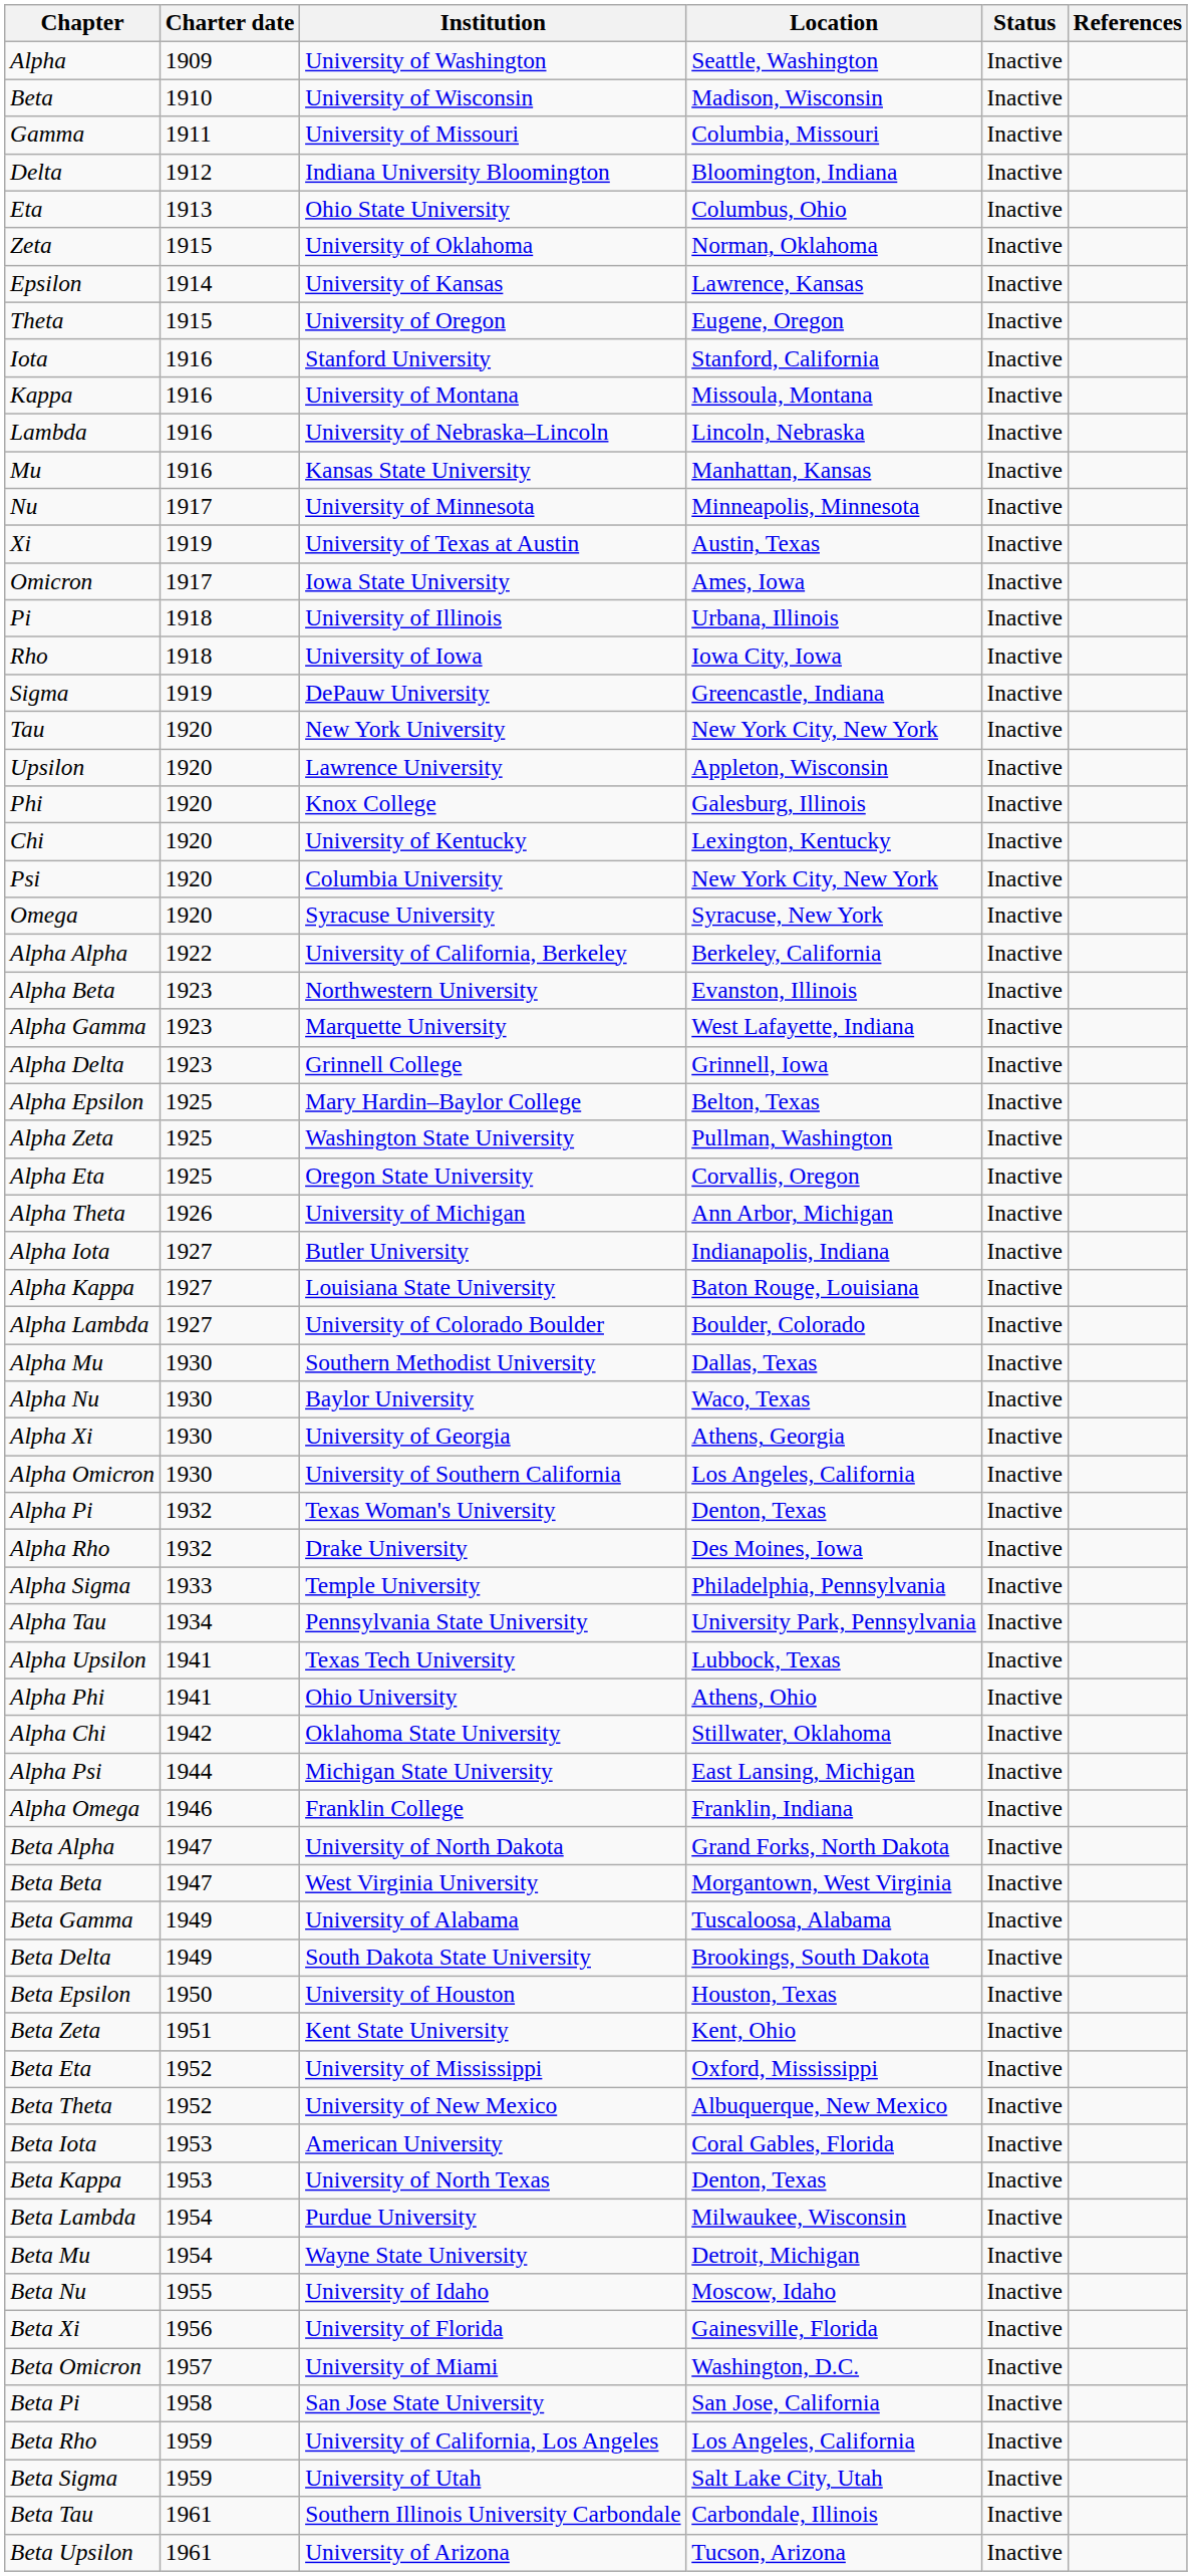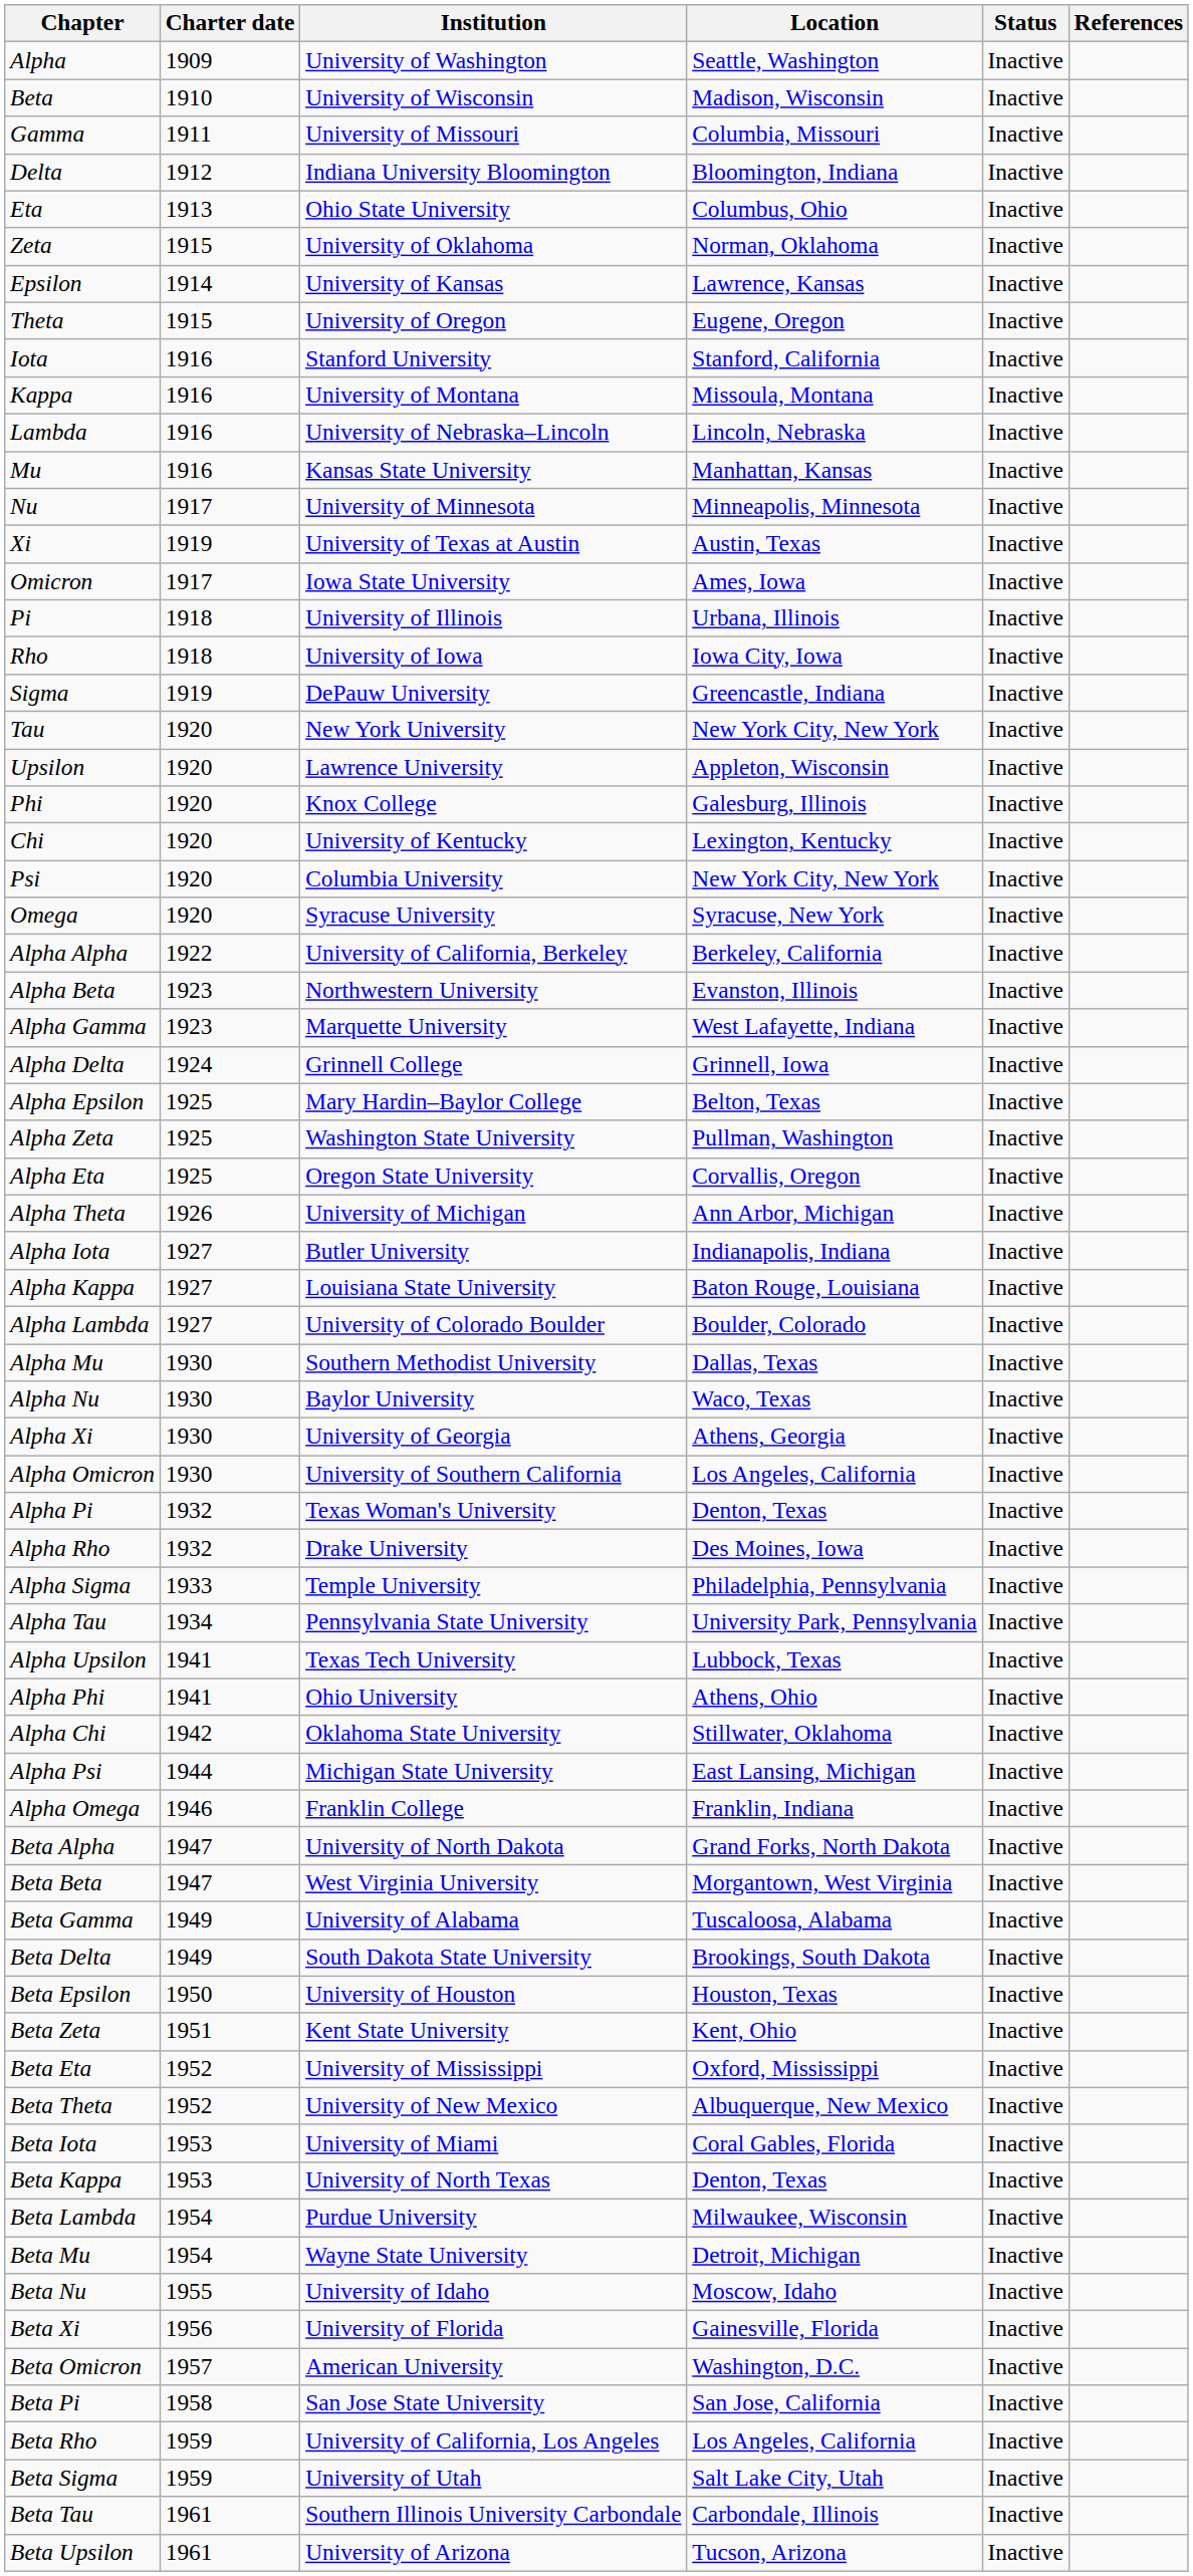Alpha Delta | Charter date: 1923 -> 1924
Beta Iota | Institution: American University -> University of Miami
Beta Omicron | Institution: University of Miami -> American University
